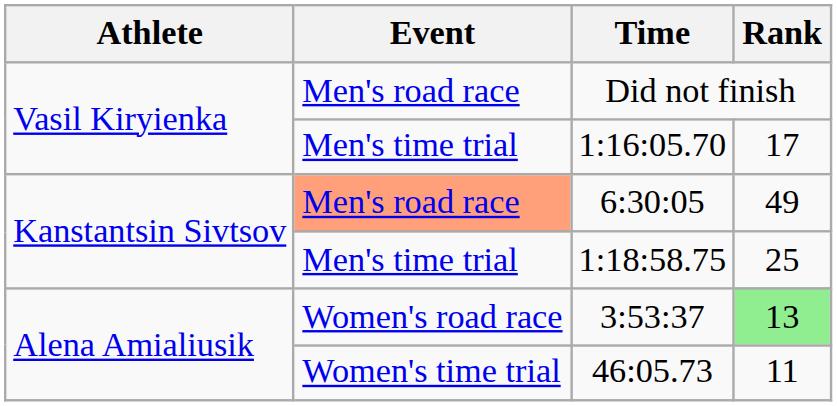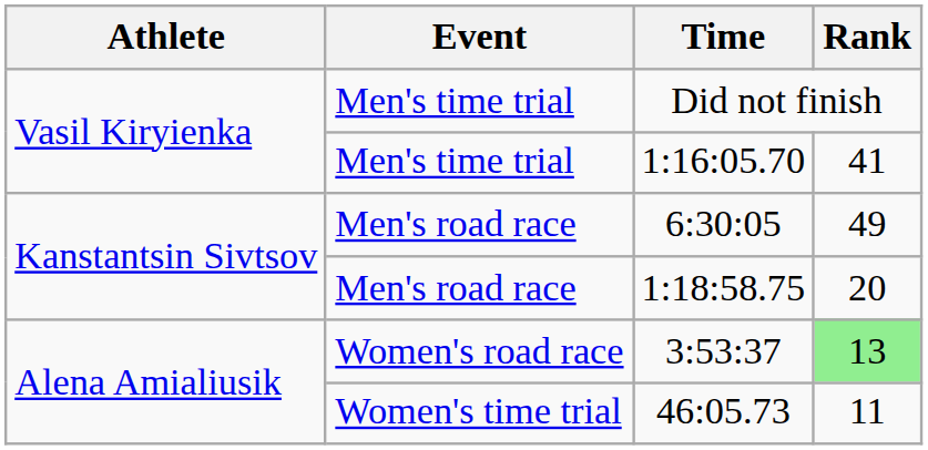Did not finish | Event: Men's road race -> Men's time trial
1:16:05.70 | Rank: 17 -> 41
6:30:05 | Event: lightsalmon background -> no background
1:18:58.75 | Event: Men's time trial -> Men's road race
1:18:58.75 | Rank: 25 -> 20
